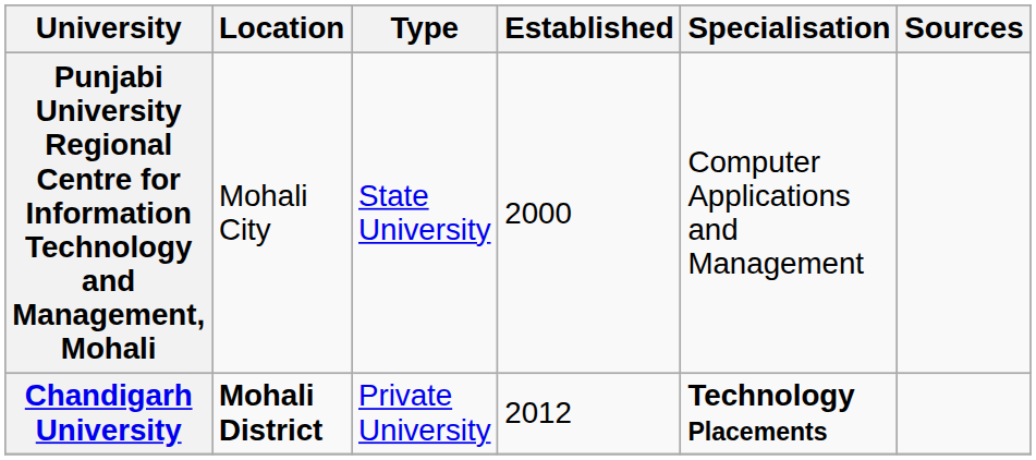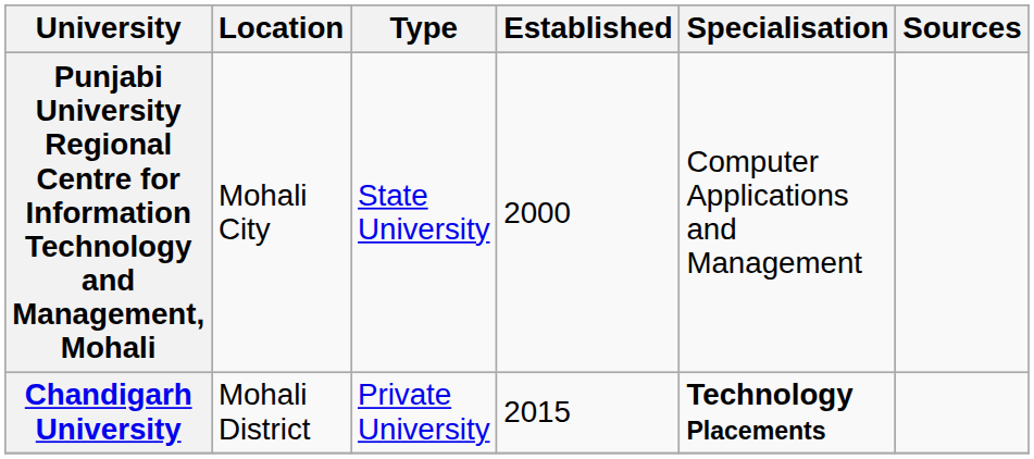Chandigarh University | Location: bold -> normal
Chandigarh University | Established: 2012 -> 2015
